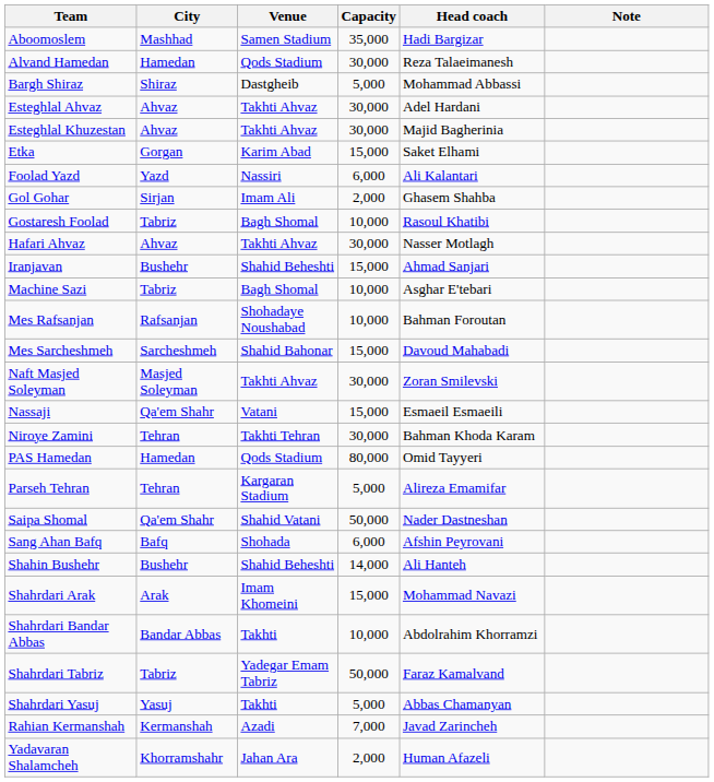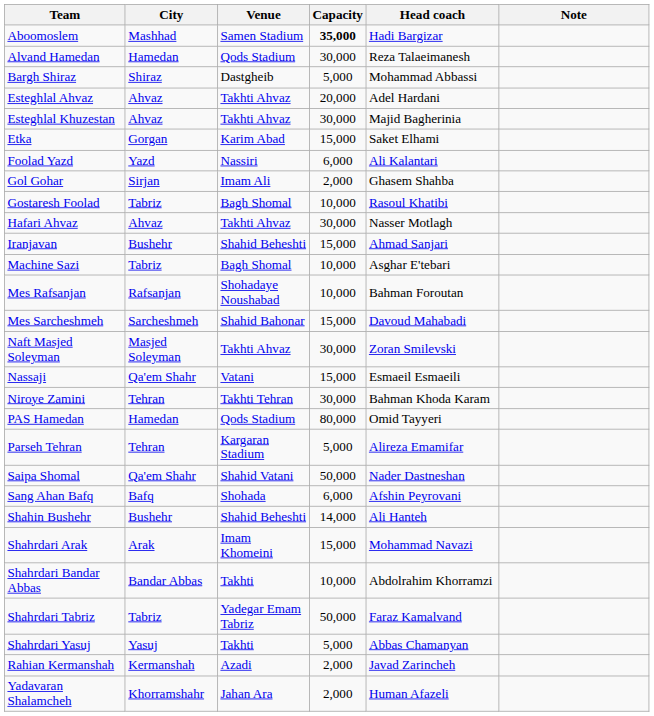Aboomoslem | Capacity: normal -> bold
Esteghlal Ahvaz | Capacity: 30,000 -> 20,000
Rahian Kermanshah | Capacity: 7,000 -> 2,000
